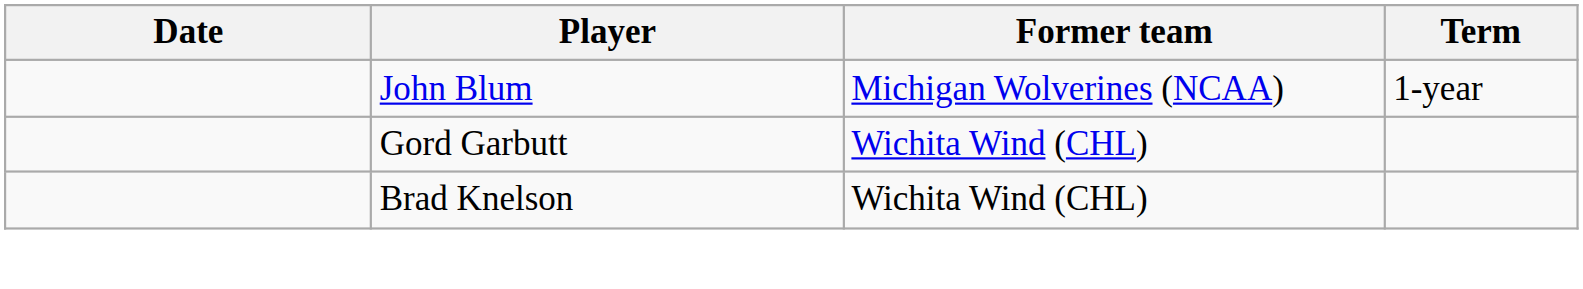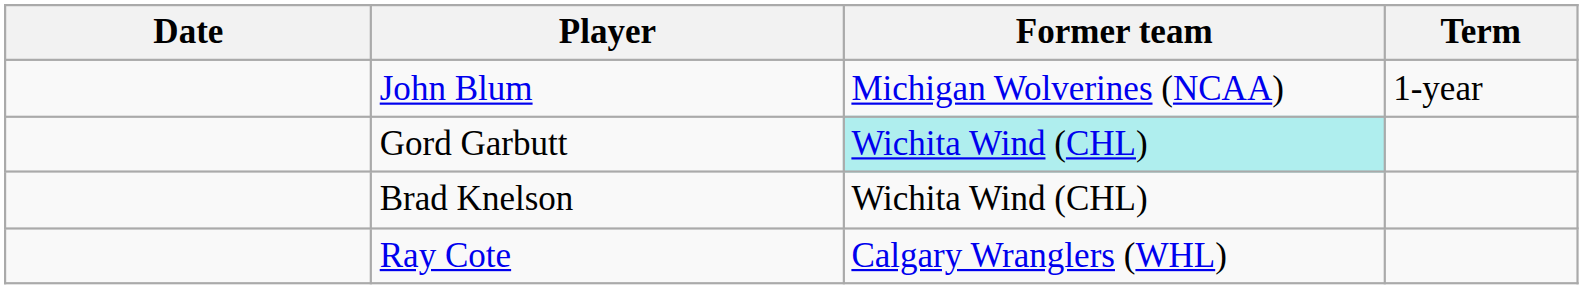Gord Garbutt | Former team: no background -> paleturquoise background
+ row: Ray Cote | Calgary Wranglers (WHL)
